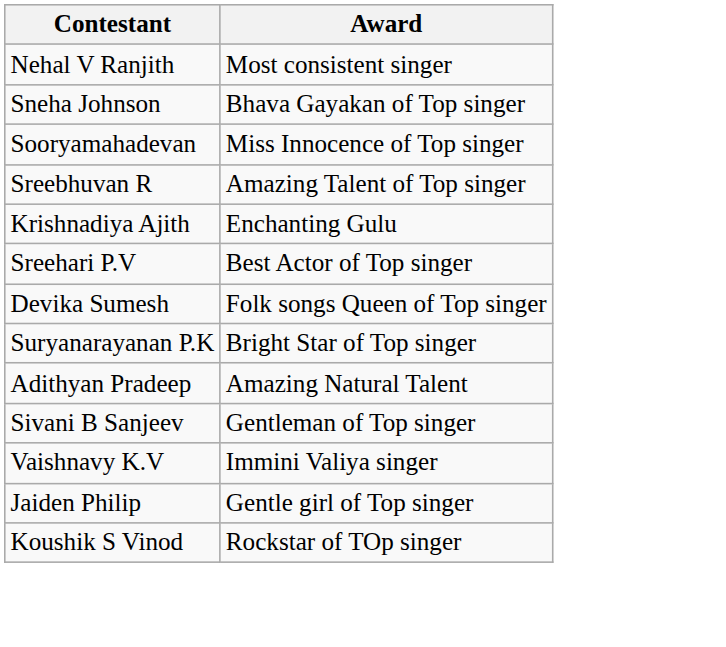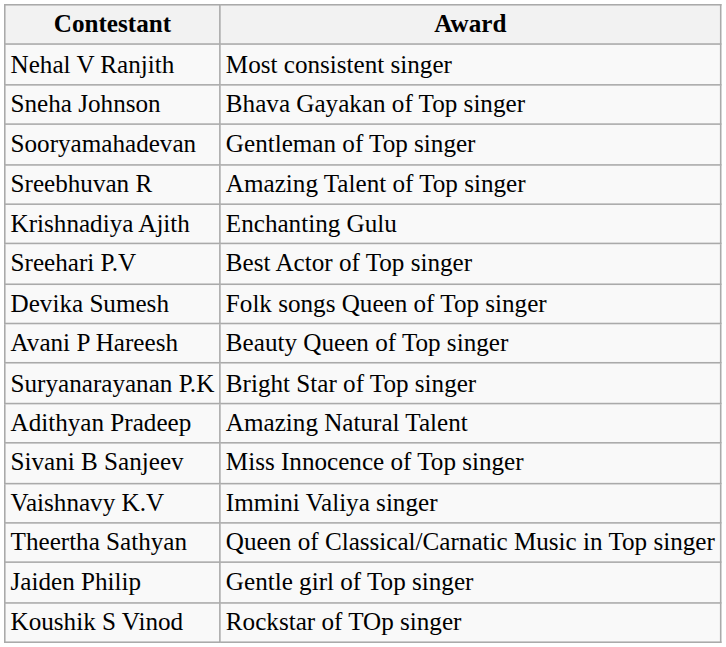Sooryamahadevan | Award: Miss Innocence of Top singer -> Gentleman of Top singer
+ row: Avani P Hareesh | Beauty Queen of Top singer
Sivani B Sanjeev | Award: Gentleman of Top singer -> Miss Innocence of Top singer
+ row: Theertha Sathyan | Queen of Classical/Carnatic Music in Top singer
